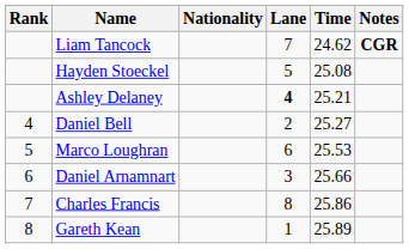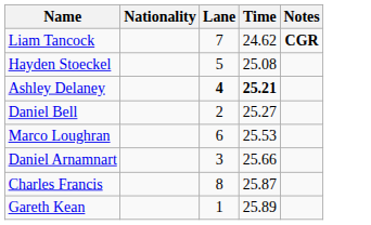- column: Rank | 4 | 5 | 6 | 7 | 8
Ashley Delaney | Time: normal -> bold
Charles Francis | Time: 25.86 -> 25.87
